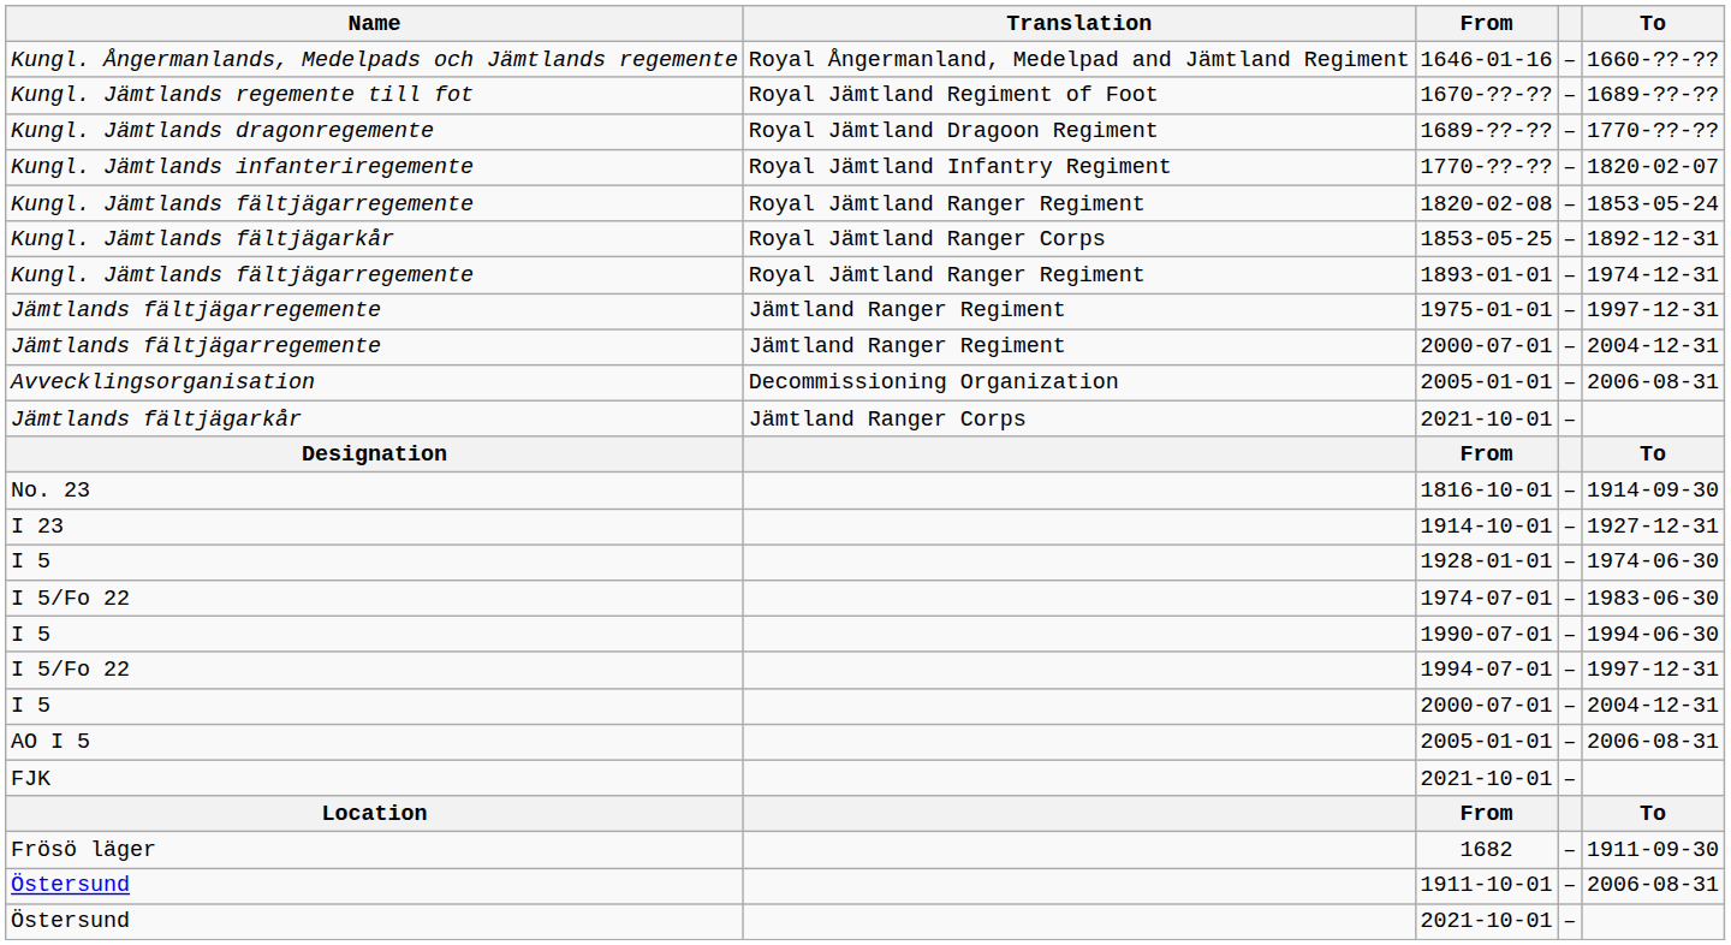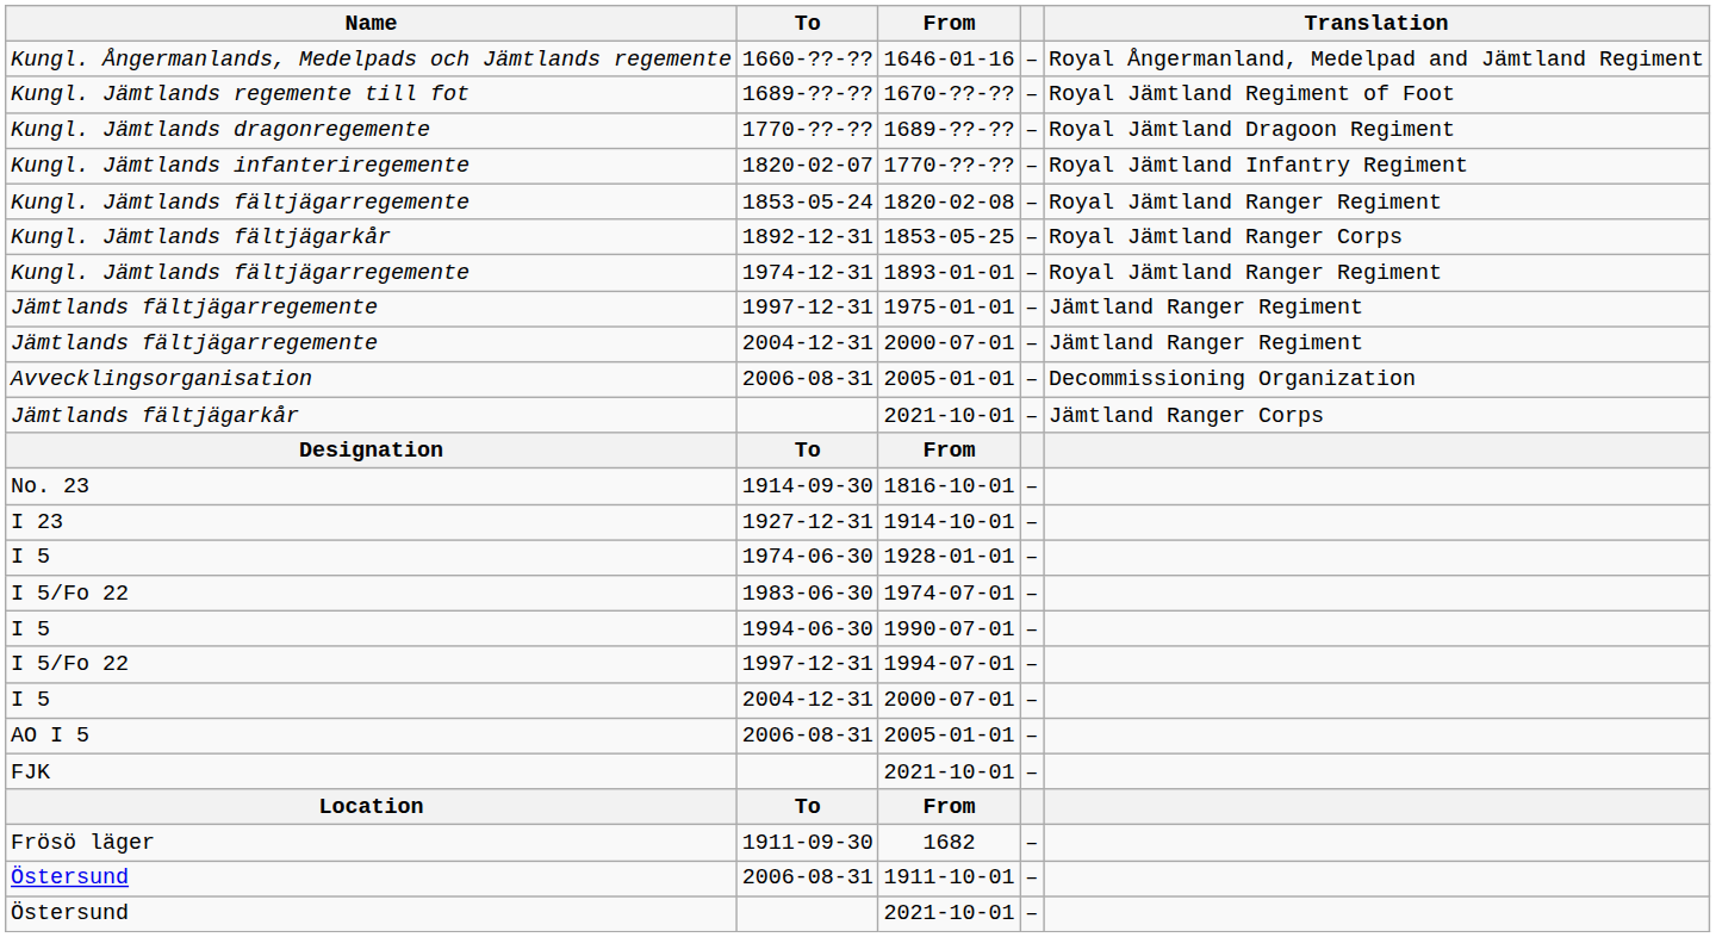columns swapped: Translation <-> To
